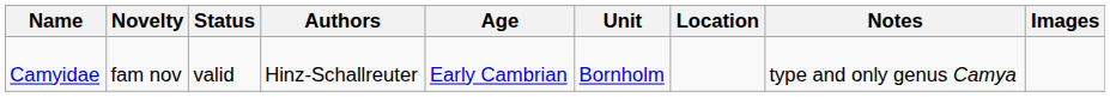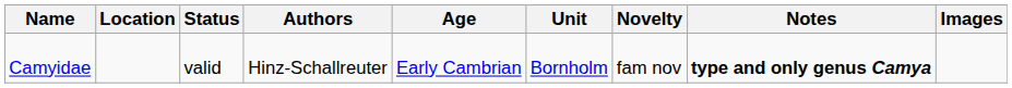columns swapped: Novelty <-> Location
Camyidae | Notes: normal -> bold
